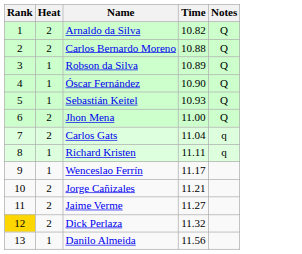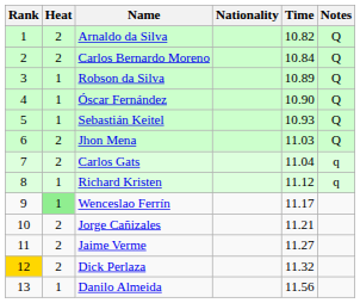+ column: Nationality
Carlos Bernardo Moreno | Time: 10.88 -> 10.84
Jhon Mena | Time: 11.00 -> 11.03
Richard Kristen | Time: 11.11 -> 11.12
Wenceslao Ferrín | Heat: no background -> lightgreen background
